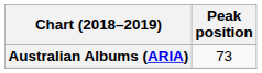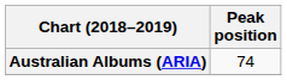Australian Albums (ARIA) | Peak position: 73 -> 74
